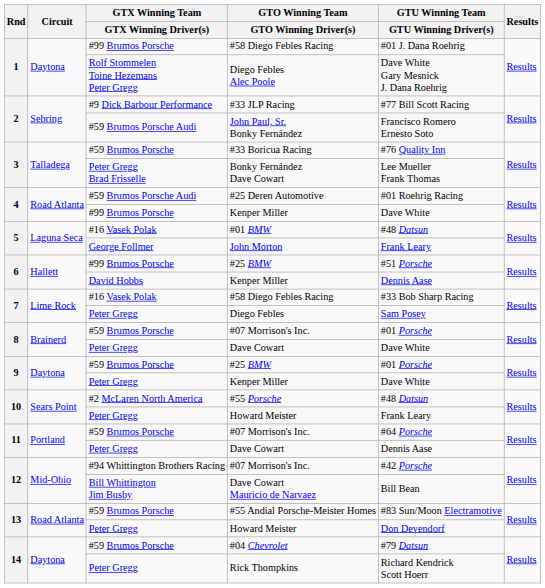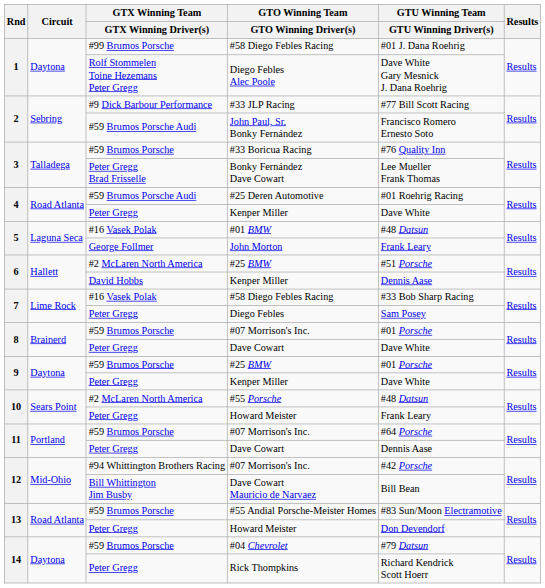4 / Kenper Miller | GTX Winning Team / GTX Winning Driver(s): #99 Brumos Porsche -> Peter Gregg
6 / #25 BMW | GTX Winning Team / GTX Winning Driver(s): #99 Brumos Porsche -> #2 McLaren North America
